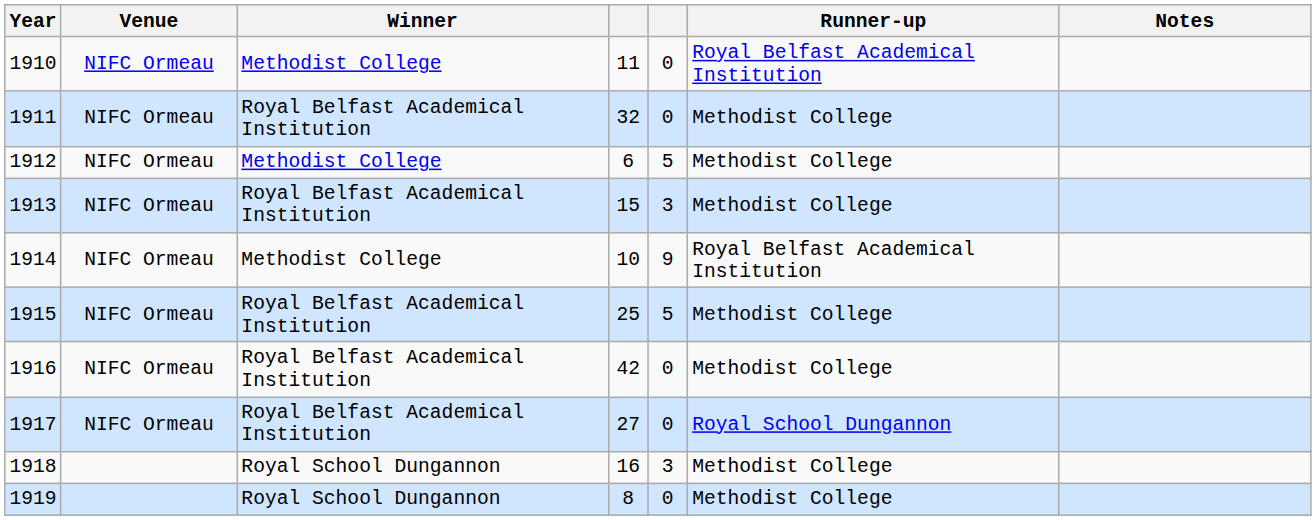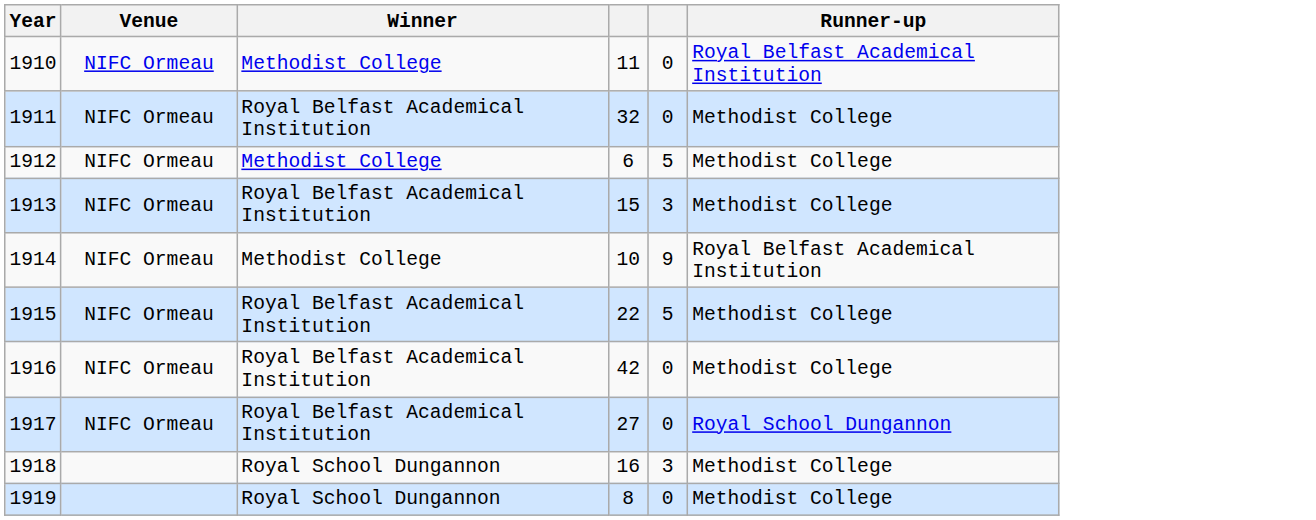- column: Notes
1915 | column 4: 25 -> 22
